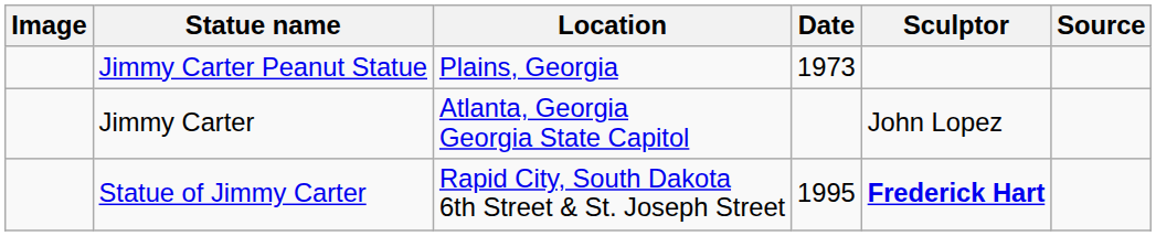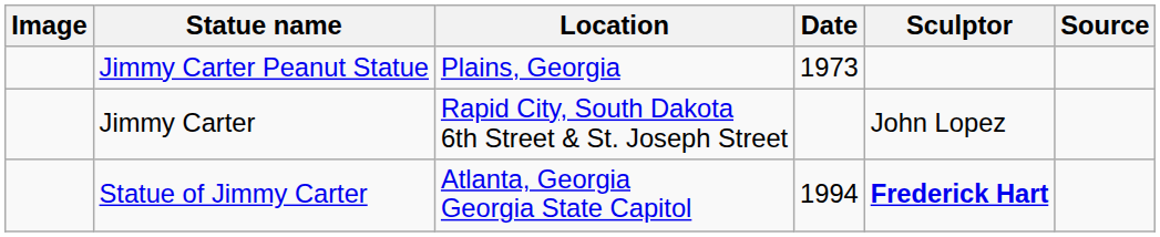Jimmy Carter | Location: Atlanta, Georgia Georgia State Capitol -> Rapid City, South Dakota 6th Street & St. Joseph Street
Statue of Jimmy Carter | Location: Rapid City, South Dakota 6th Street & St. Joseph Street -> Atlanta, Georgia Georgia State Capitol
Statue of Jimmy Carter | Date: 1995 -> 1994
